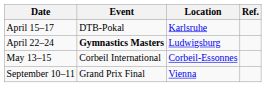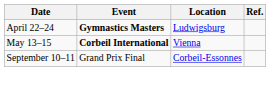- row: April 15–17 | DTB-Pokal | Karlsruhe
May 13–15 | Event: normal -> bold
May 13–15 | Location: Corbeil-Essonnes -> Vienna
September 10–11 | Location: Vienna -> Corbeil-Essonnes
